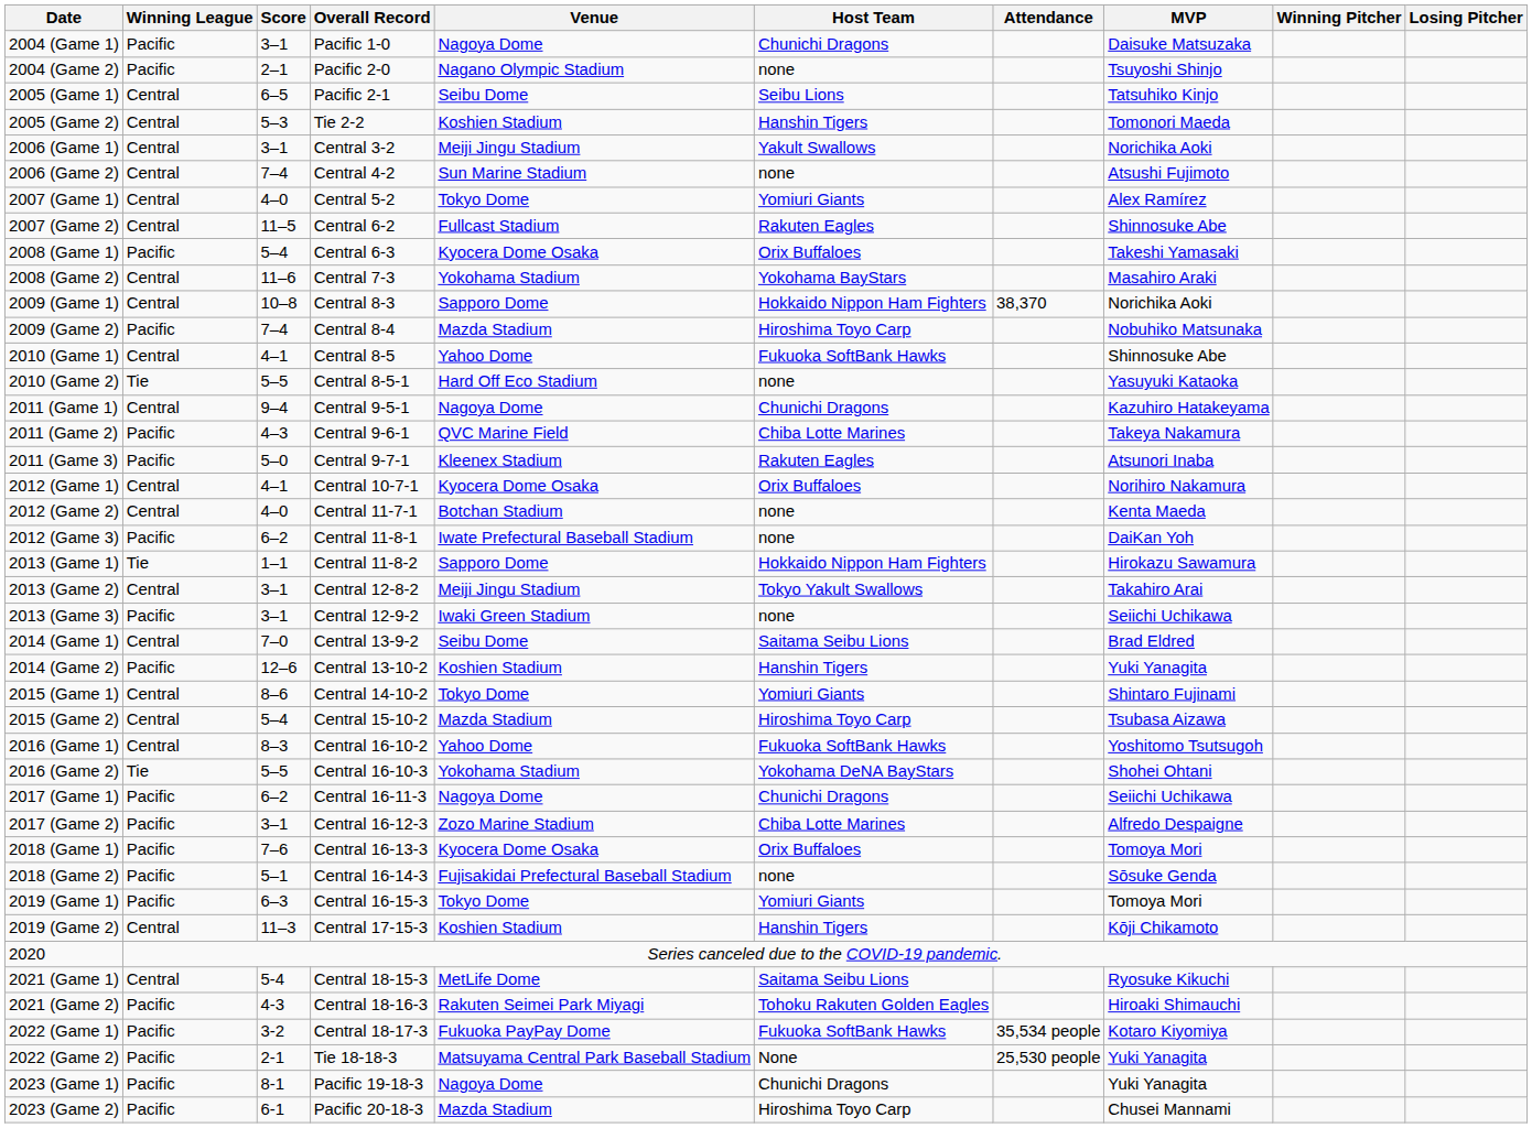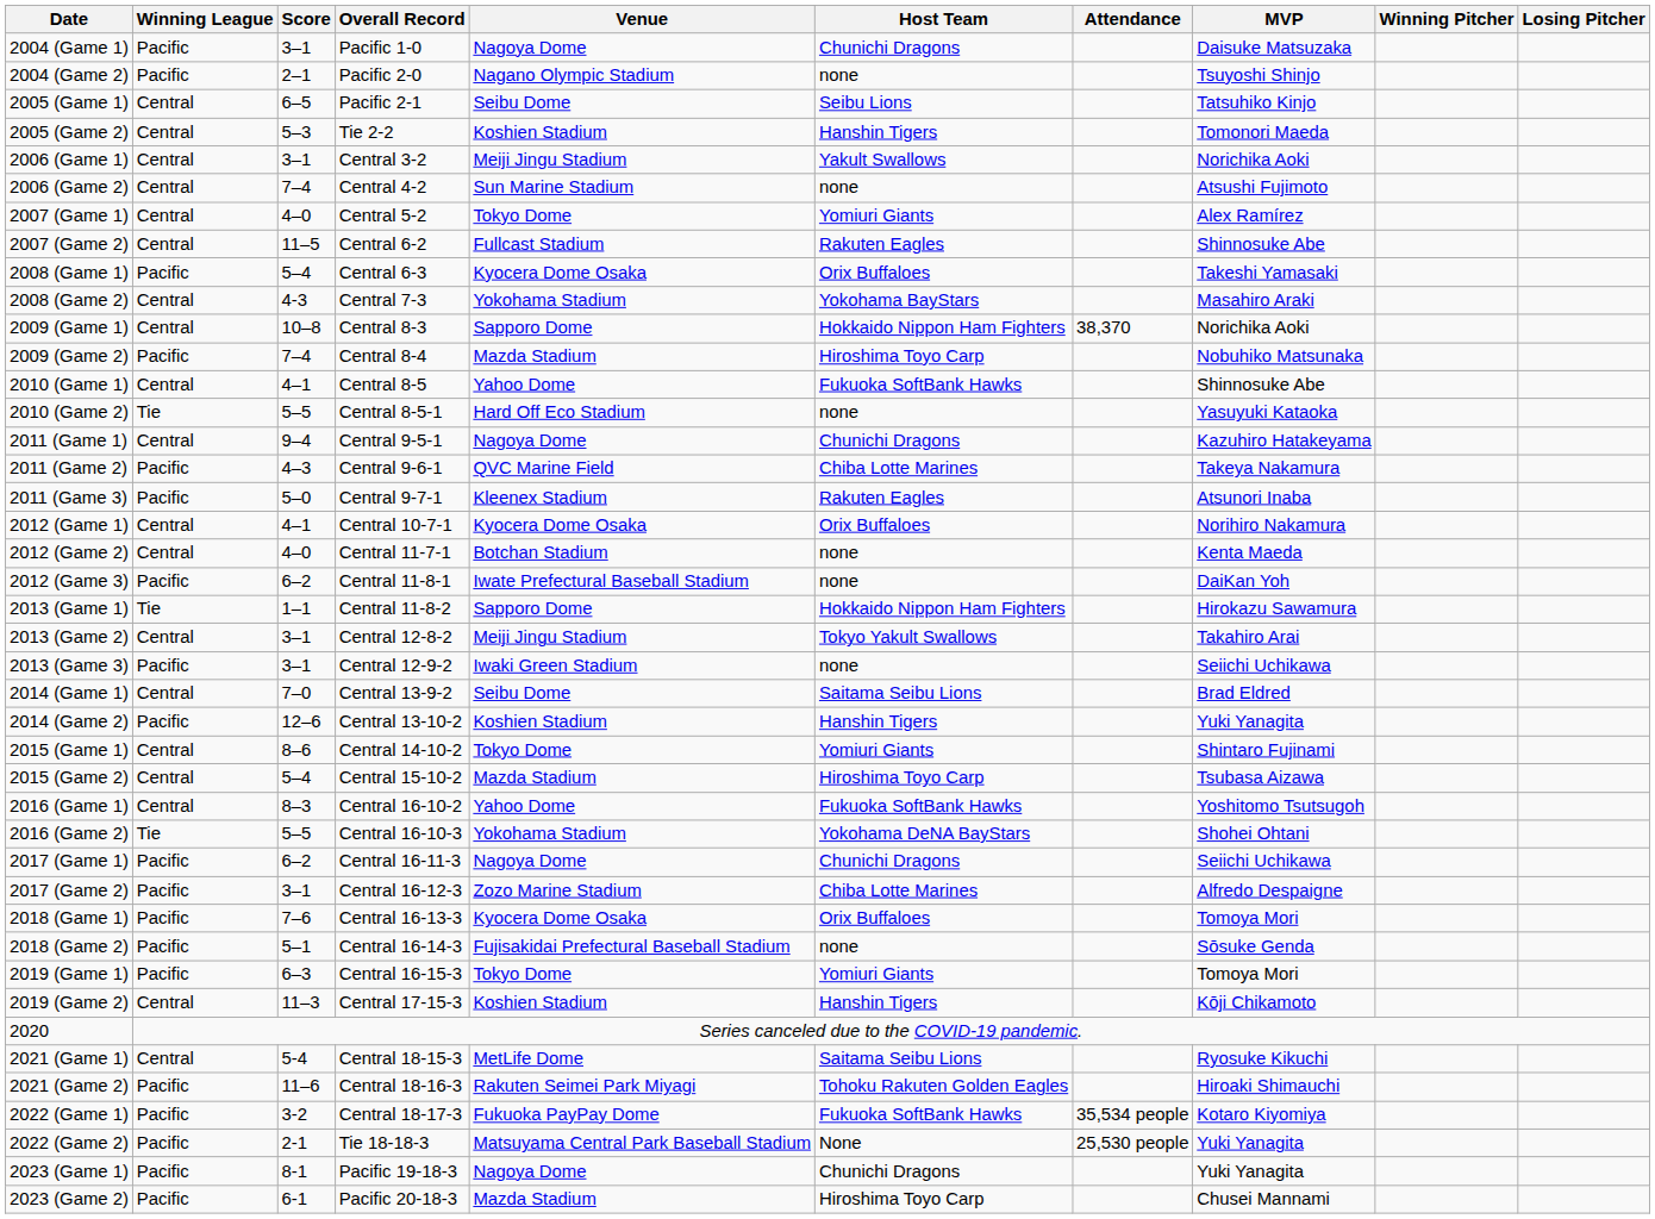2008 (Game 2) | Score: 11–6 -> 4-3
2021 (Game 2) | Score: 4-3 -> 11–6
